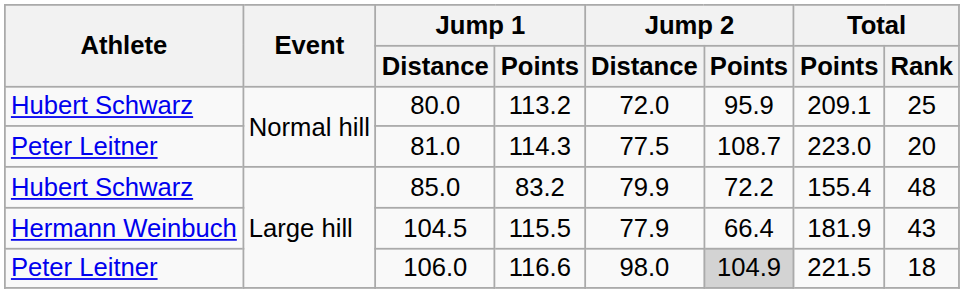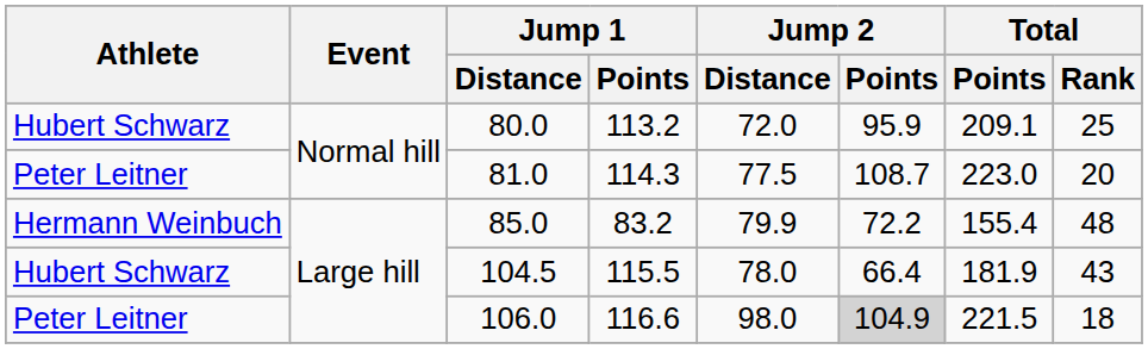85.0 | Athlete: Hubert Schwarz -> Hermann Weinbuch
104.5 | Athlete: Hermann Weinbuch -> Hubert Schwarz
104.5 | Jump 2 / Distance: 77.9 -> 78.0
